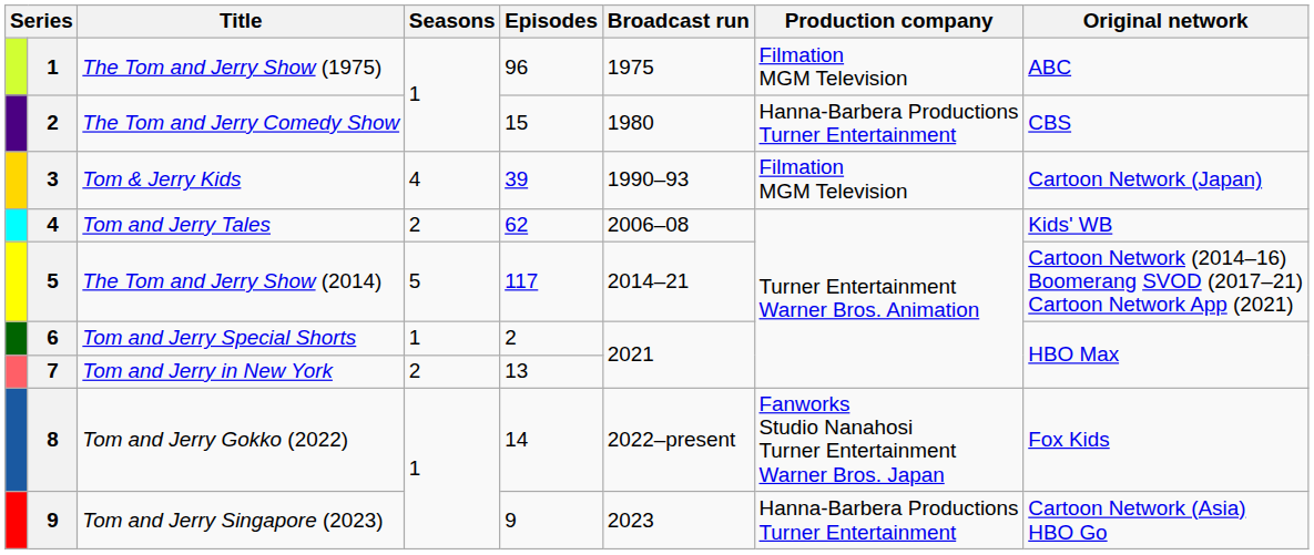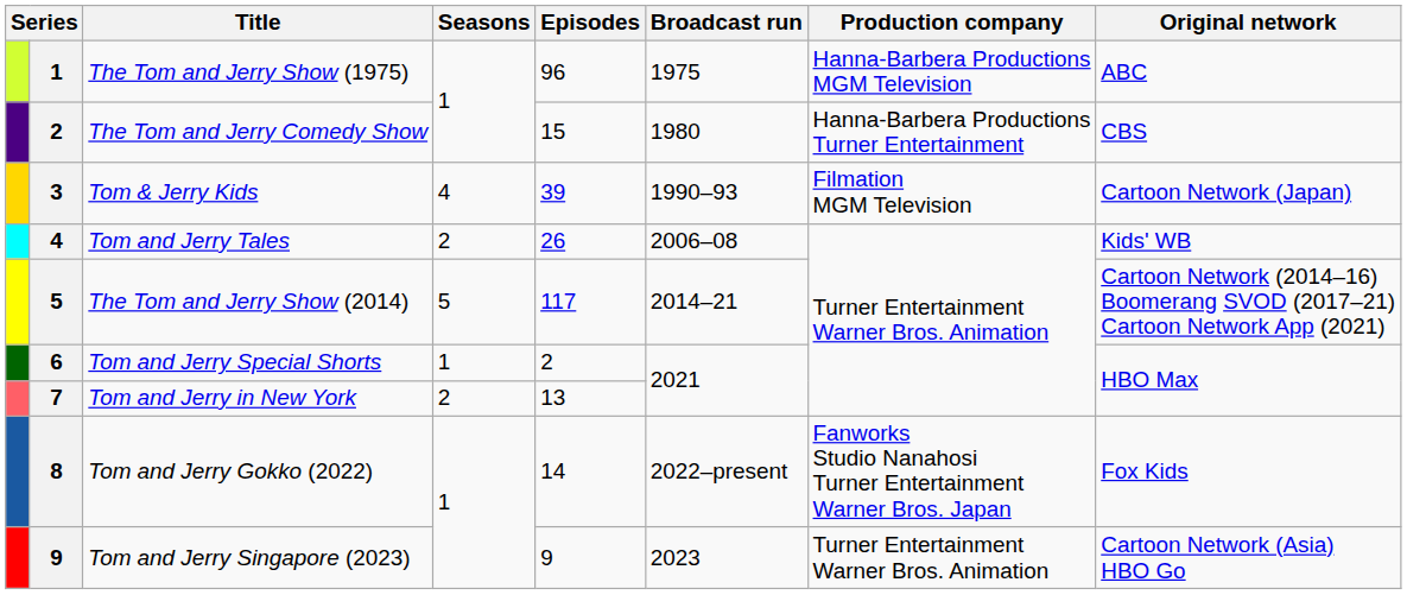The Tom and Jerry Show (1975) | Production company: Filmation MGM Television -> Hanna-Barbera Productions MGM Television
Tom and Jerry Tales | Episodes: 62 -> 26
Tom and Jerry Singapore (2023) | Production company: Hanna-Barbera Productions Turner Entertainment -> Turner Entertainment Warner Bros. Animation
